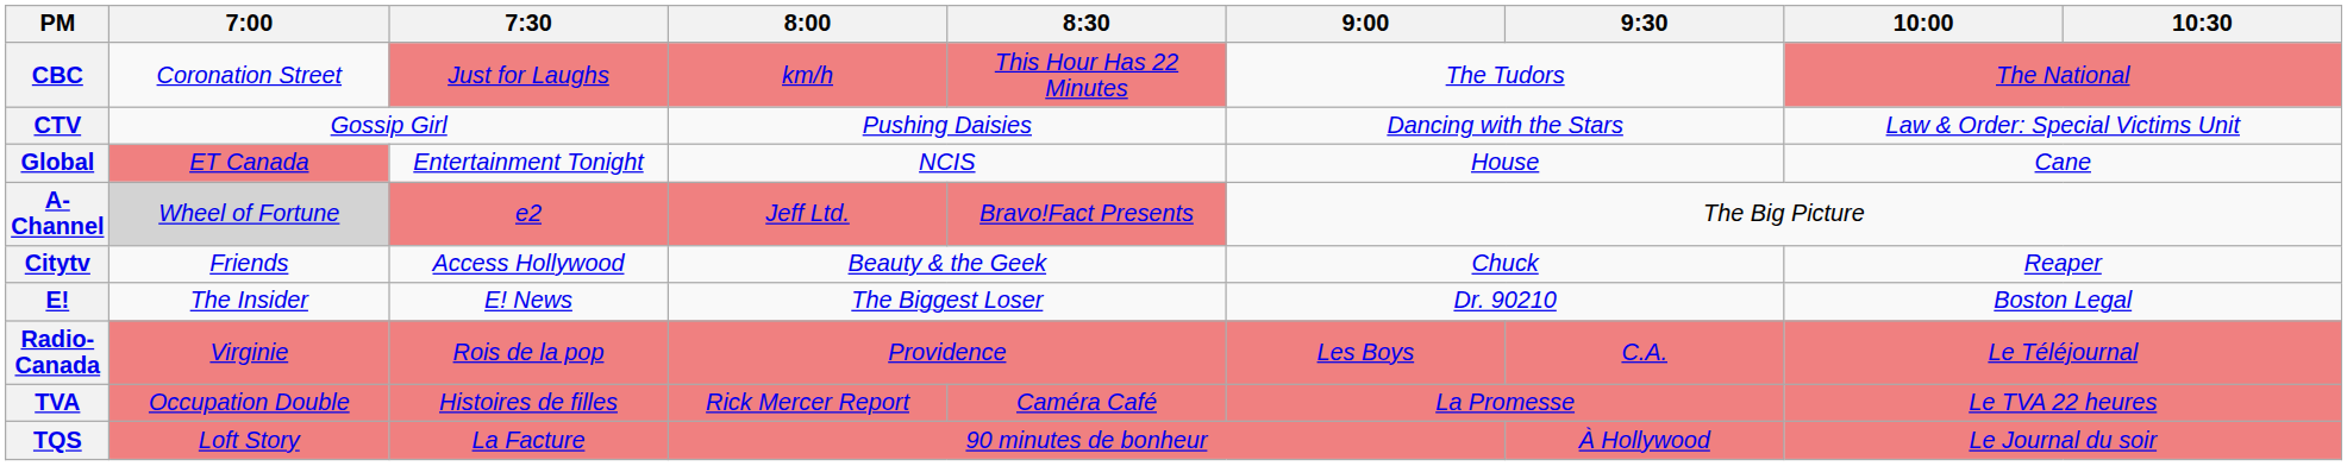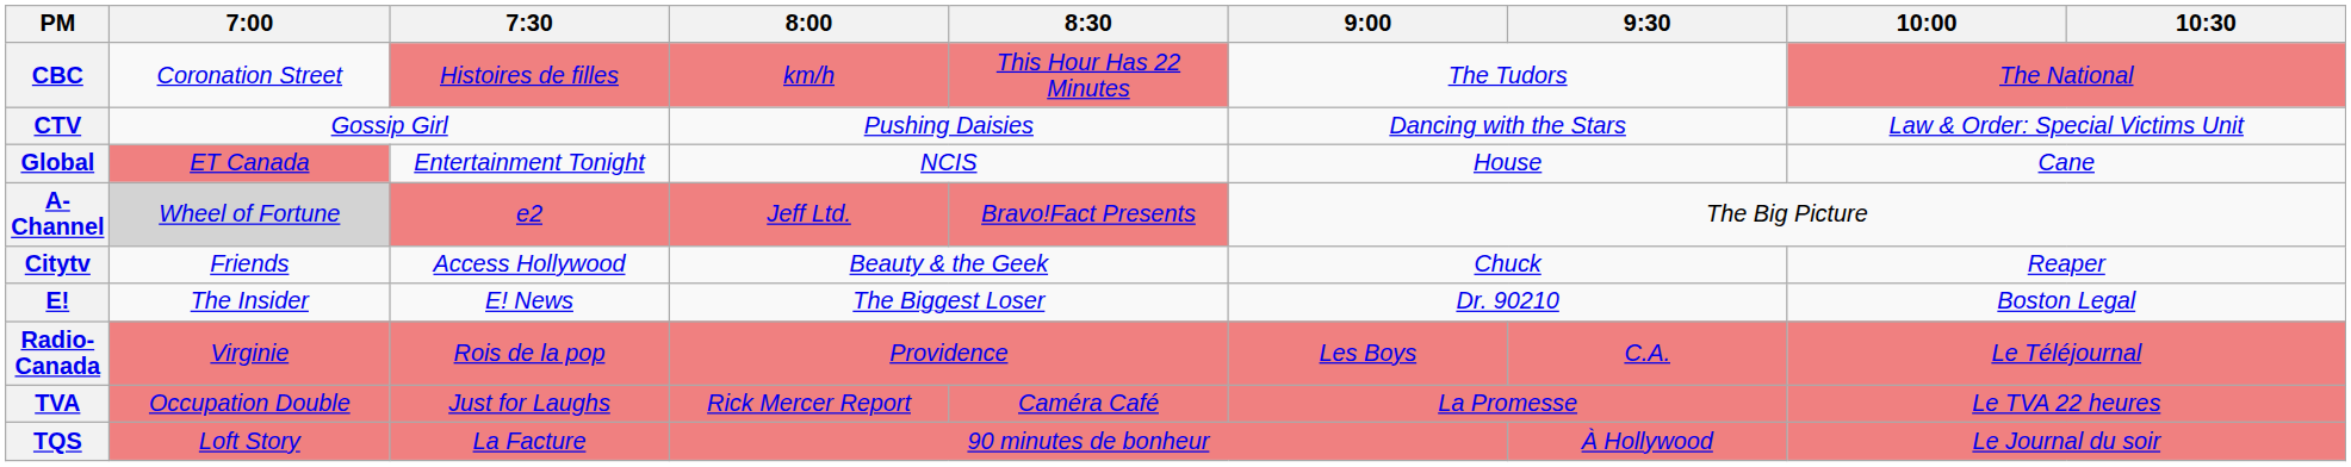CBC | 7:30: Just for Laughs -> Histoires de filles
TVA | 7:30: Histoires de filles -> Just for Laughs
